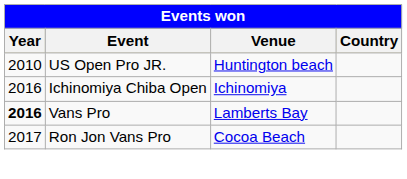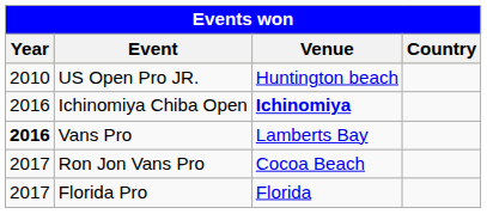Ichinomiya Chiba Open | Venue: normal -> bold
+ row: 2017 | Florida Pro | Florida
